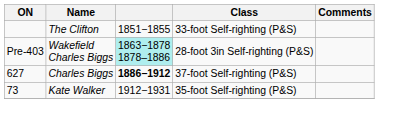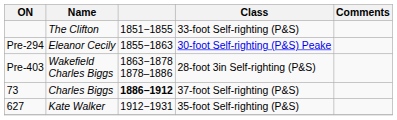+ row: Pre-294 | Eleanor Cecily | 1855−1863 | 30-foot Self-righting (P&S) Peake
Wakefield Charles Biggs | column 3: paleturquoise background -> no background
Charles Biggs | ON: 627 -> 73
Kate Walker | ON: 73 -> 627
